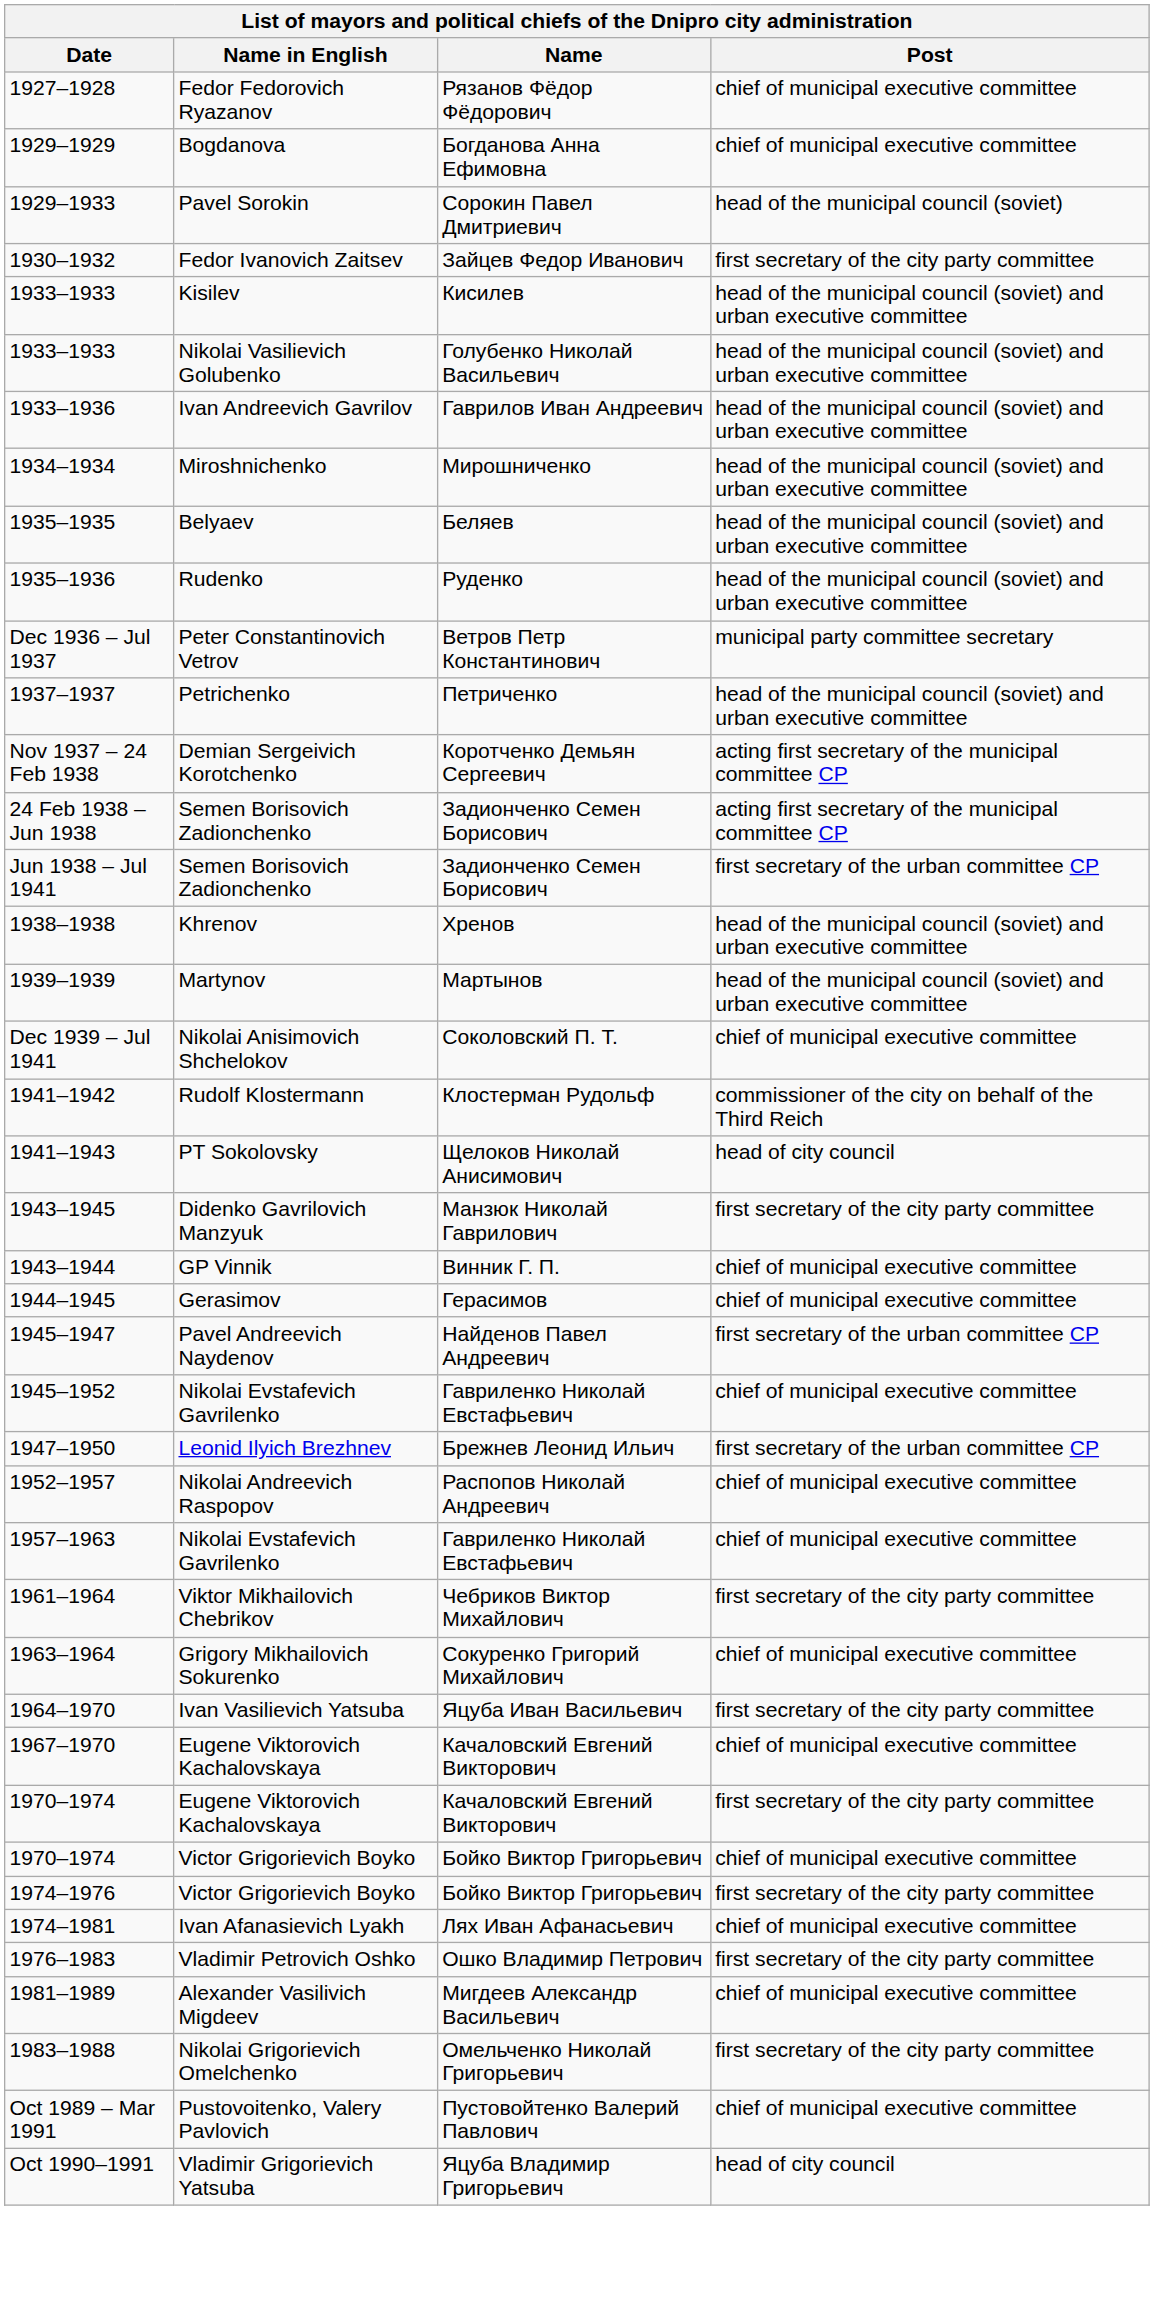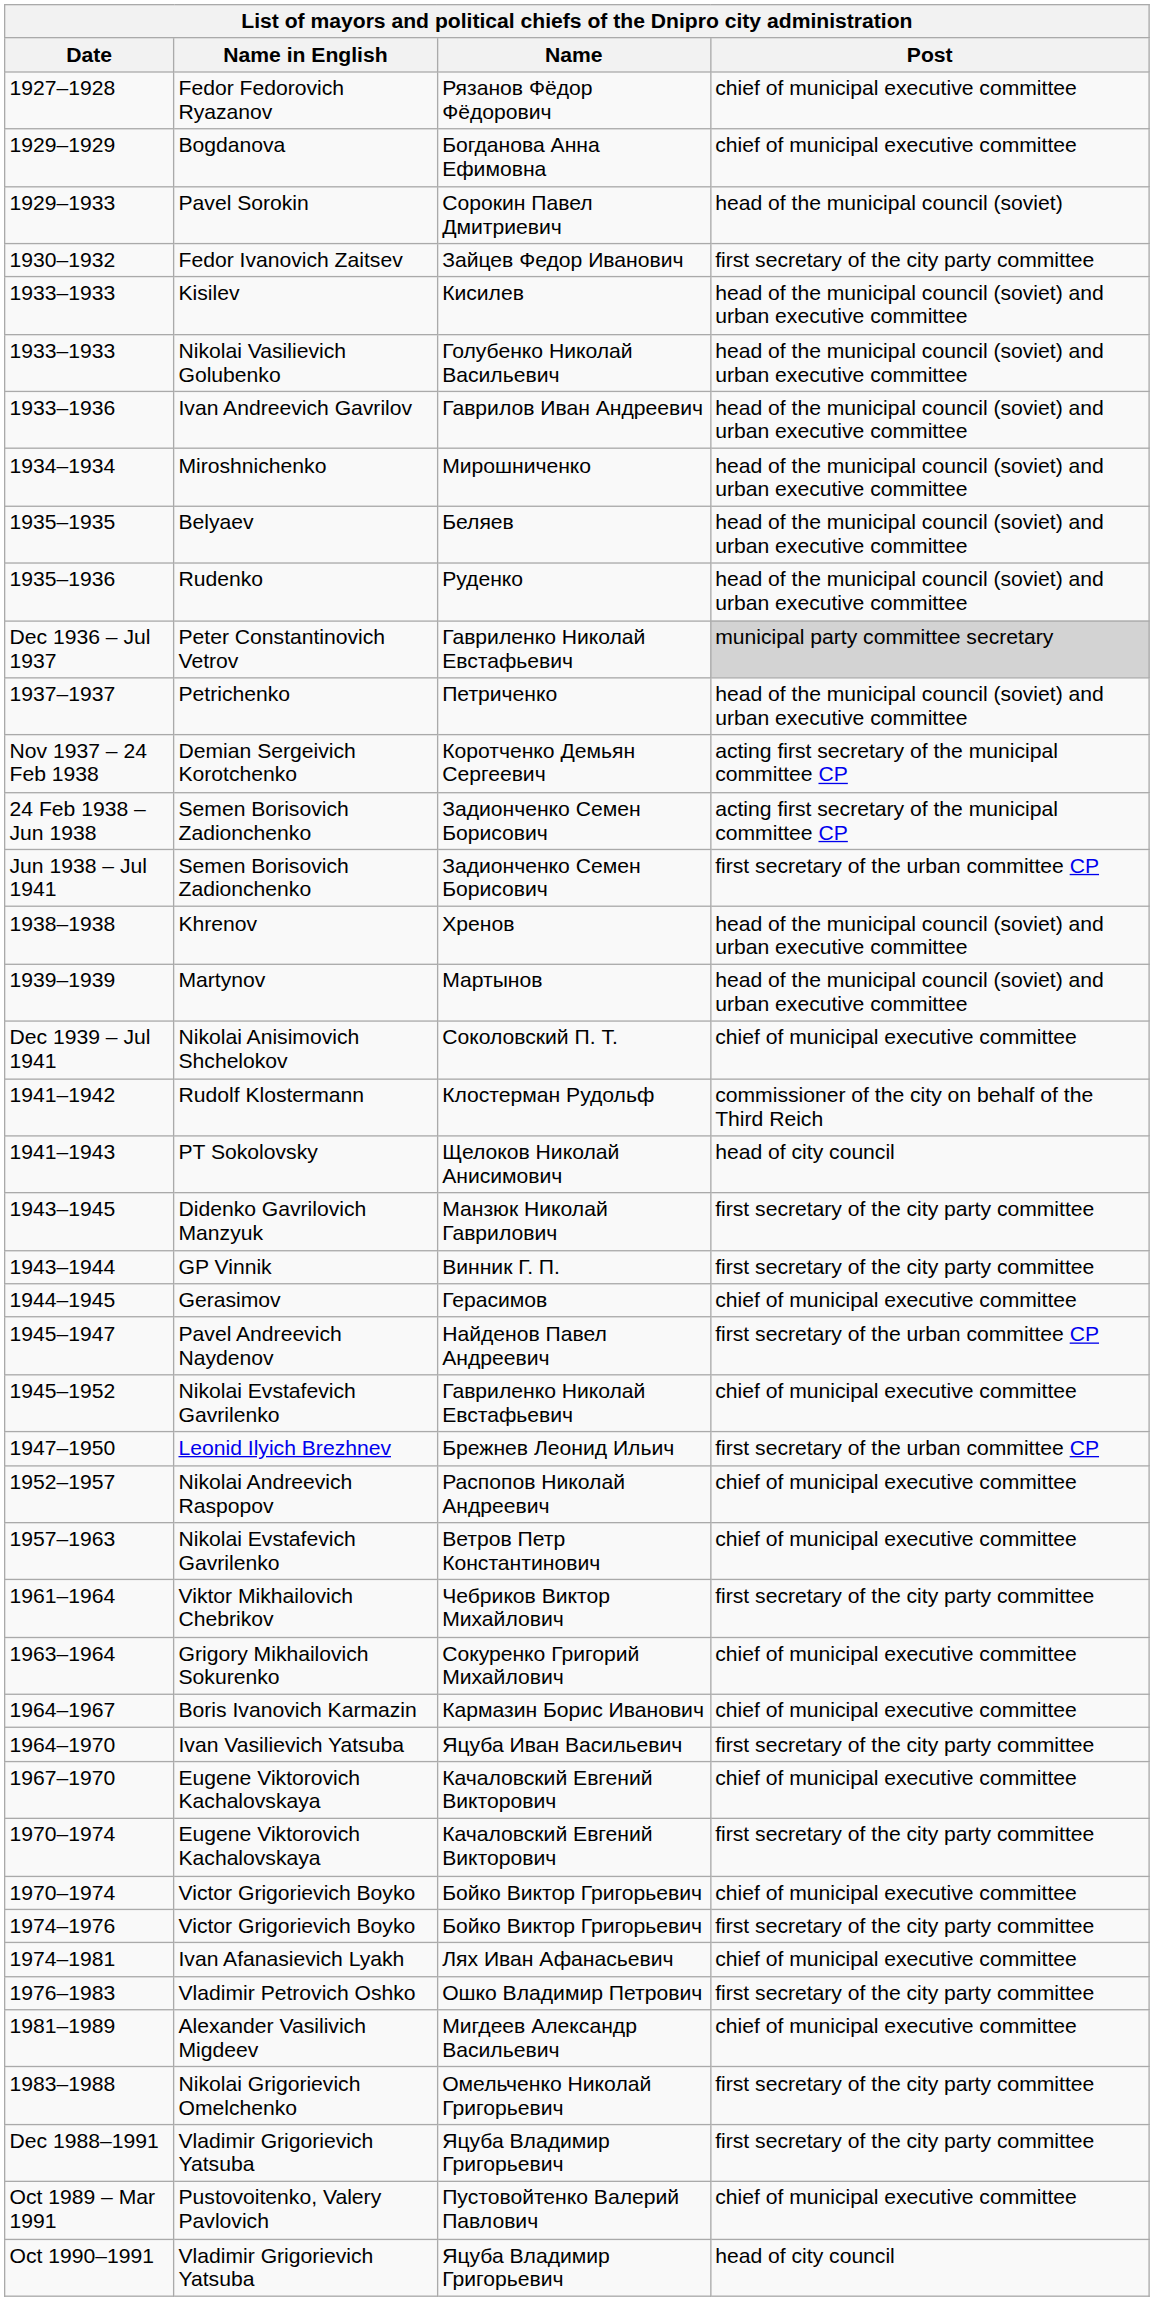Dec 1936 – Jul 1937 | Name: Ветров Петр Константинович -> Гавриленко Николай Евстафьевич
Dec 1936 – Jul 1937 | Post: no background -> lightgrey background
1943–1944 | Post: chief of municipal executive committee -> first secretary of the city party committee
1957–1963 | Name: Гавриленко Николай Евстафьевич -> Ветров Петр Константинович
+ row: 1964–1967 | Boris Ivanovich Karmazin | Кармазин Борис Иванович | chief of municipal executive committee
+ row: Dec 1988–1991 | Vladimir Grigorievich Yatsuba | Яцуба Владимир Григорьевич | first secretary of the city party committee
